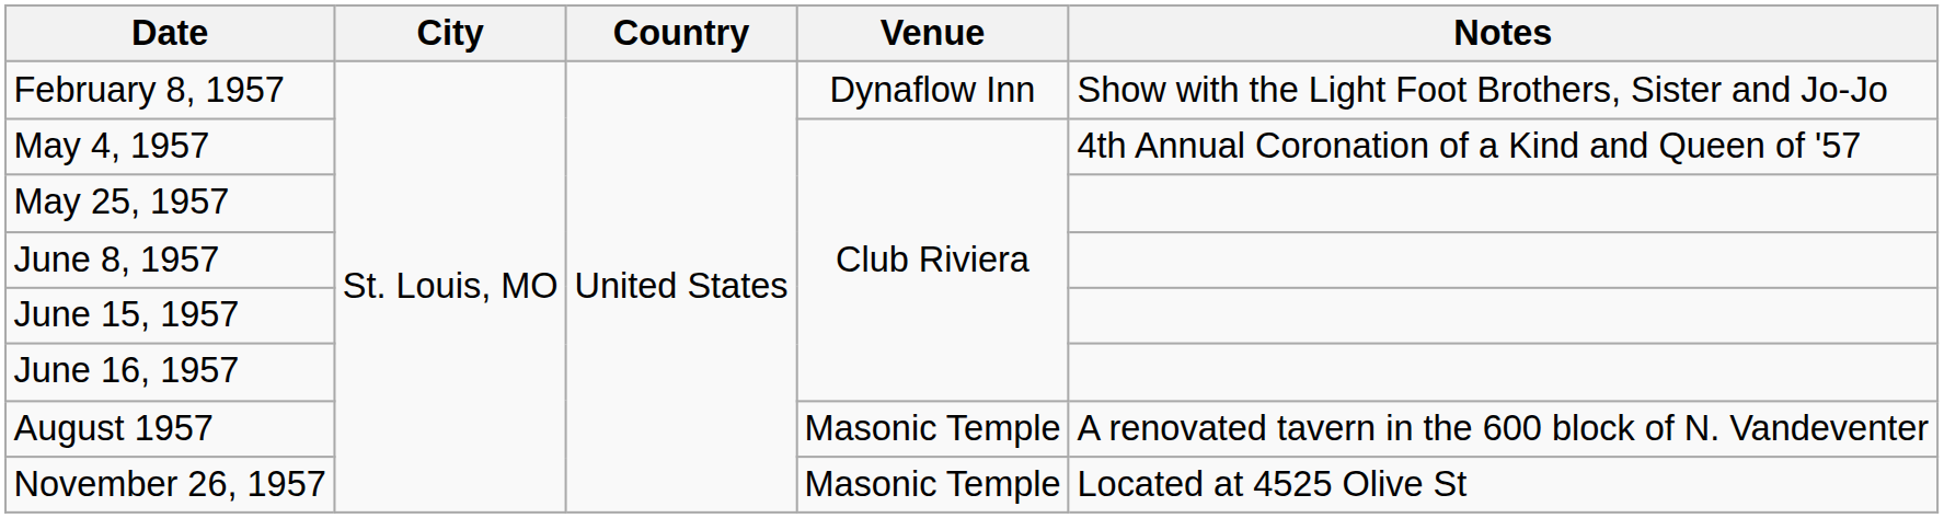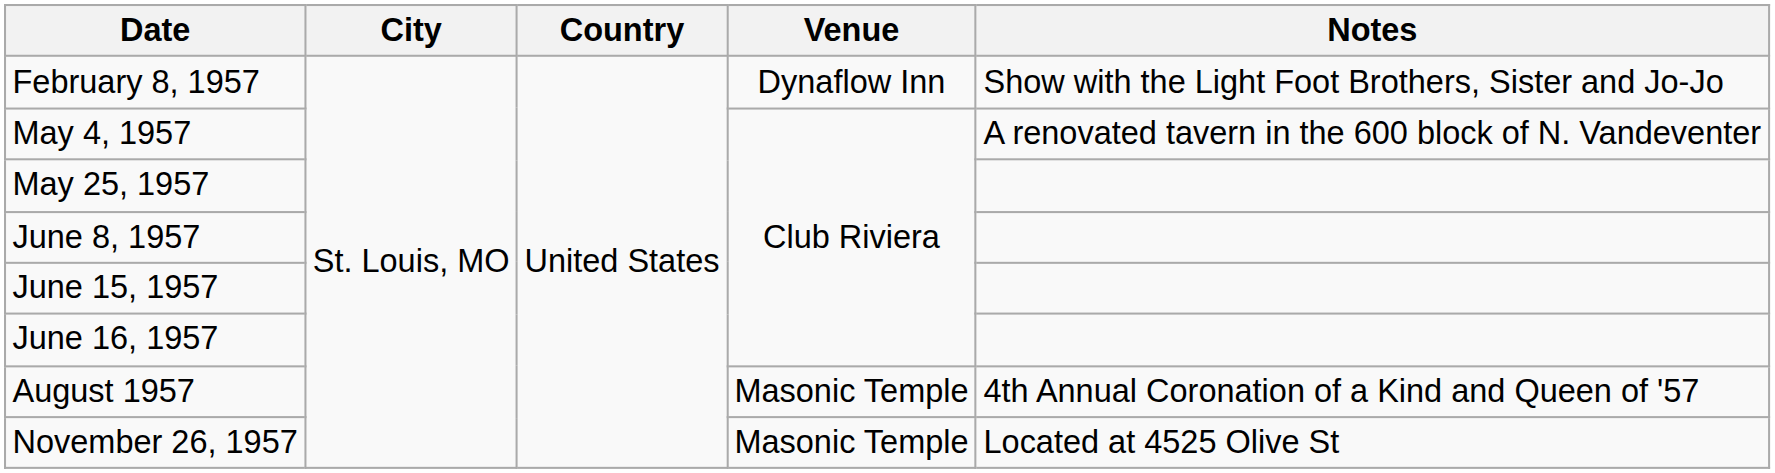May 4, 1957 | Notes: 4th Annual Coronation of a Kind and Queen of '57 -> A renovated tavern in the 600 block of N. Vandeventer
August 1957 | Notes: A renovated tavern in the 600 block of N. Vandeventer -> 4th Annual Coronation of a Kind and Queen of '57
